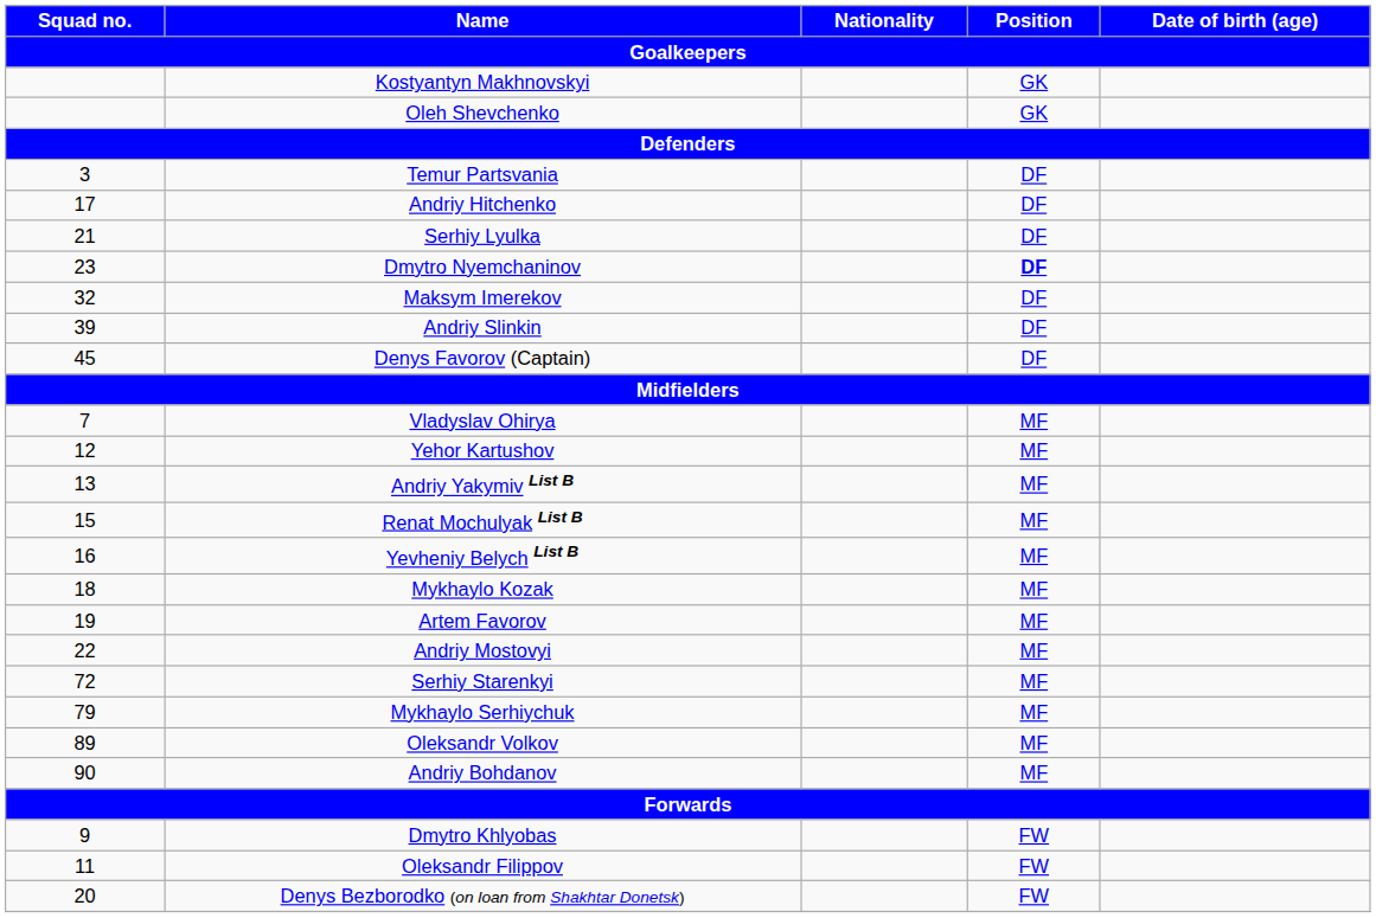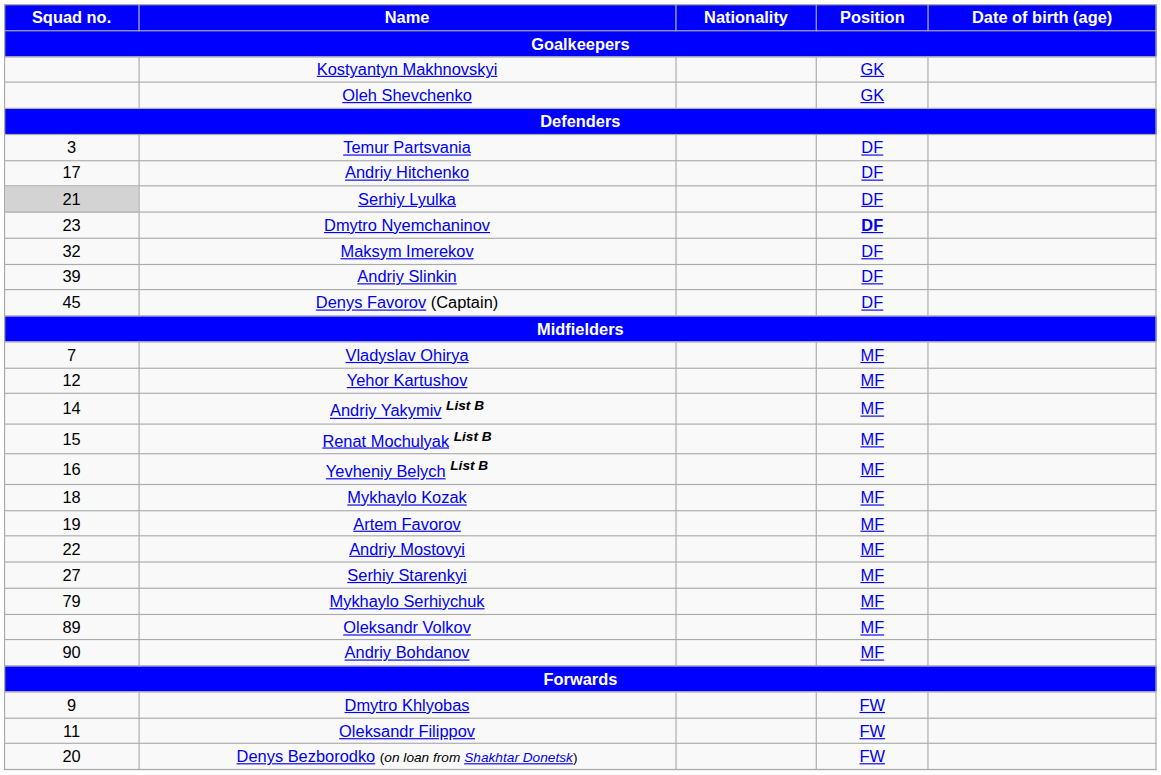Serhiy Lyulka | Squad no. / Goalkeepers: no background -> lightgrey background
Andriy Yakymiv List B | Squad no. / Goalkeepers: 13 -> 14
Serhiy Starenkyi | Squad no. / Goalkeepers: 72 -> 27
